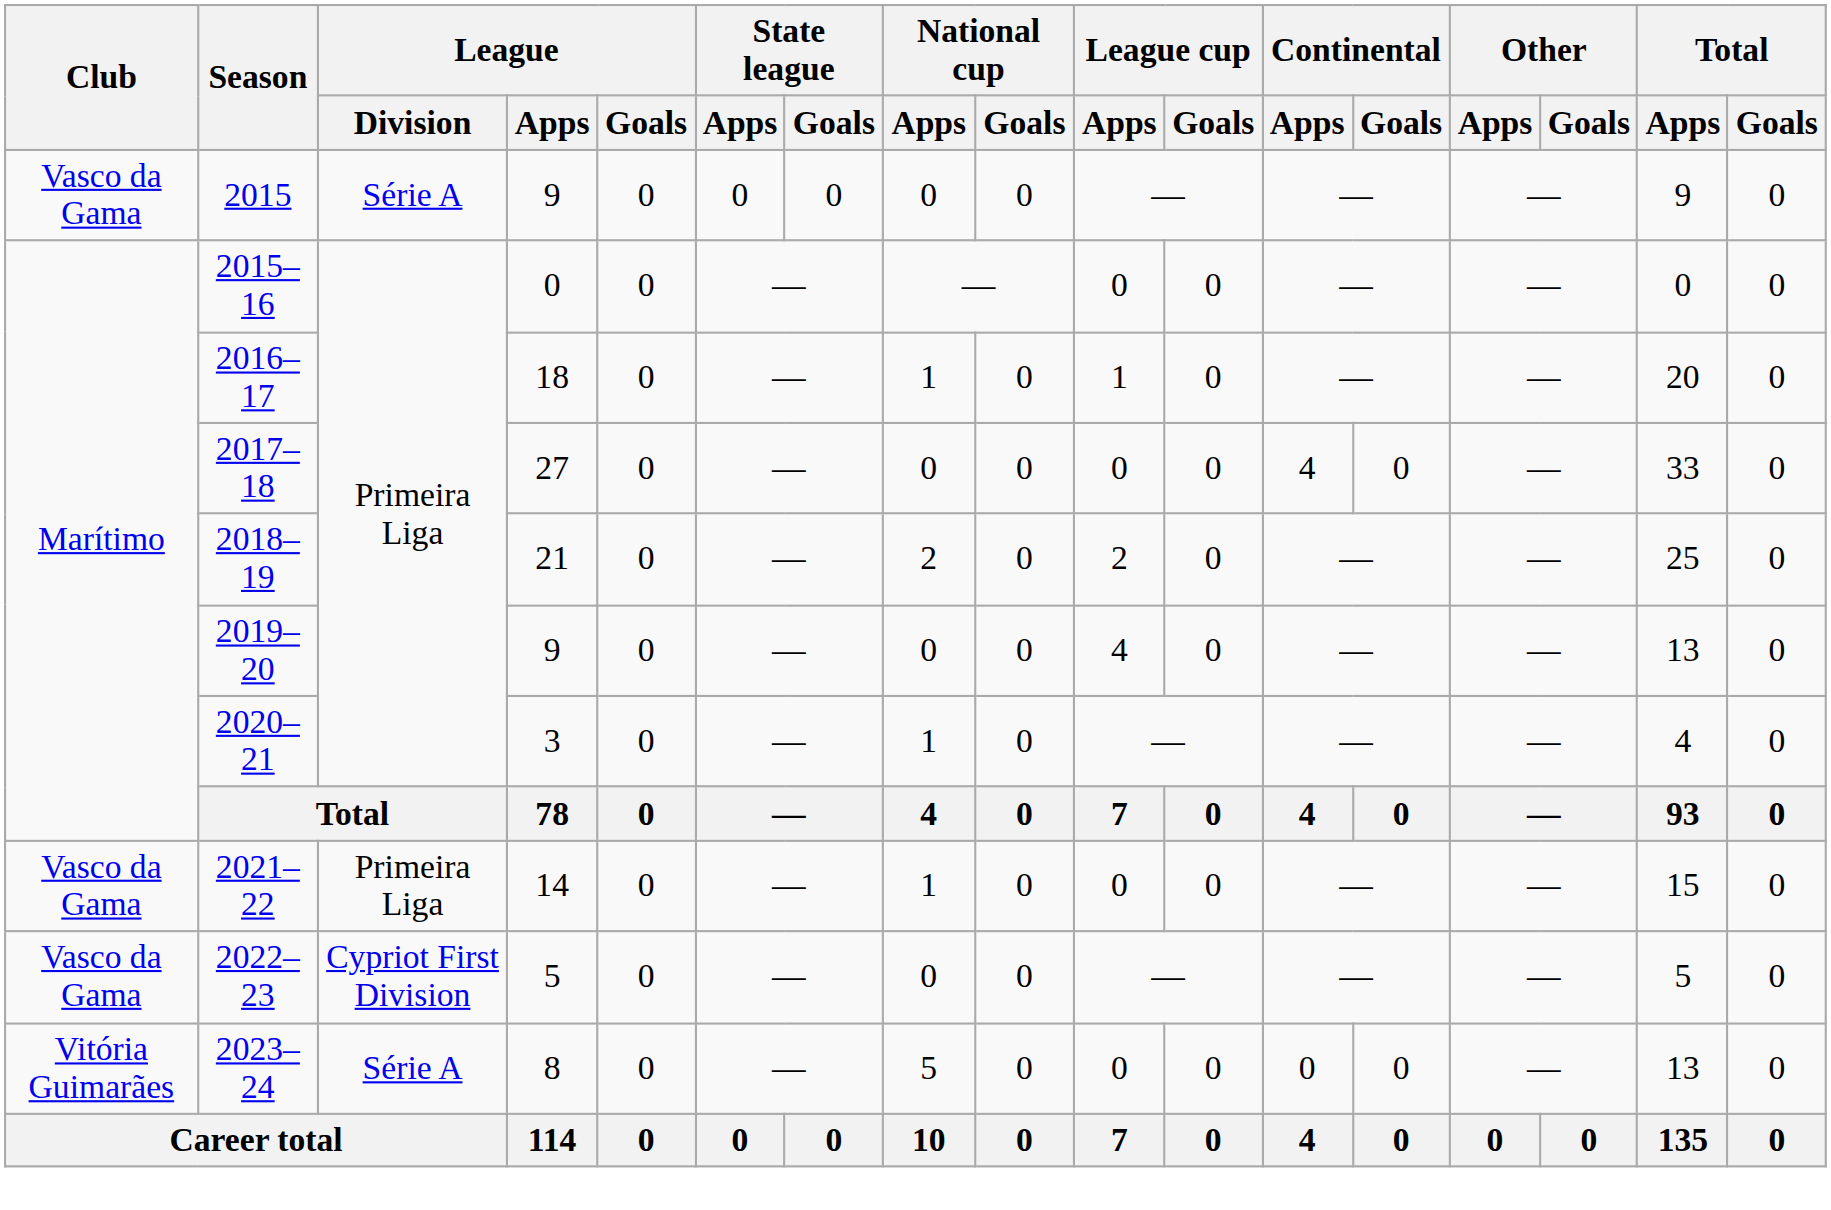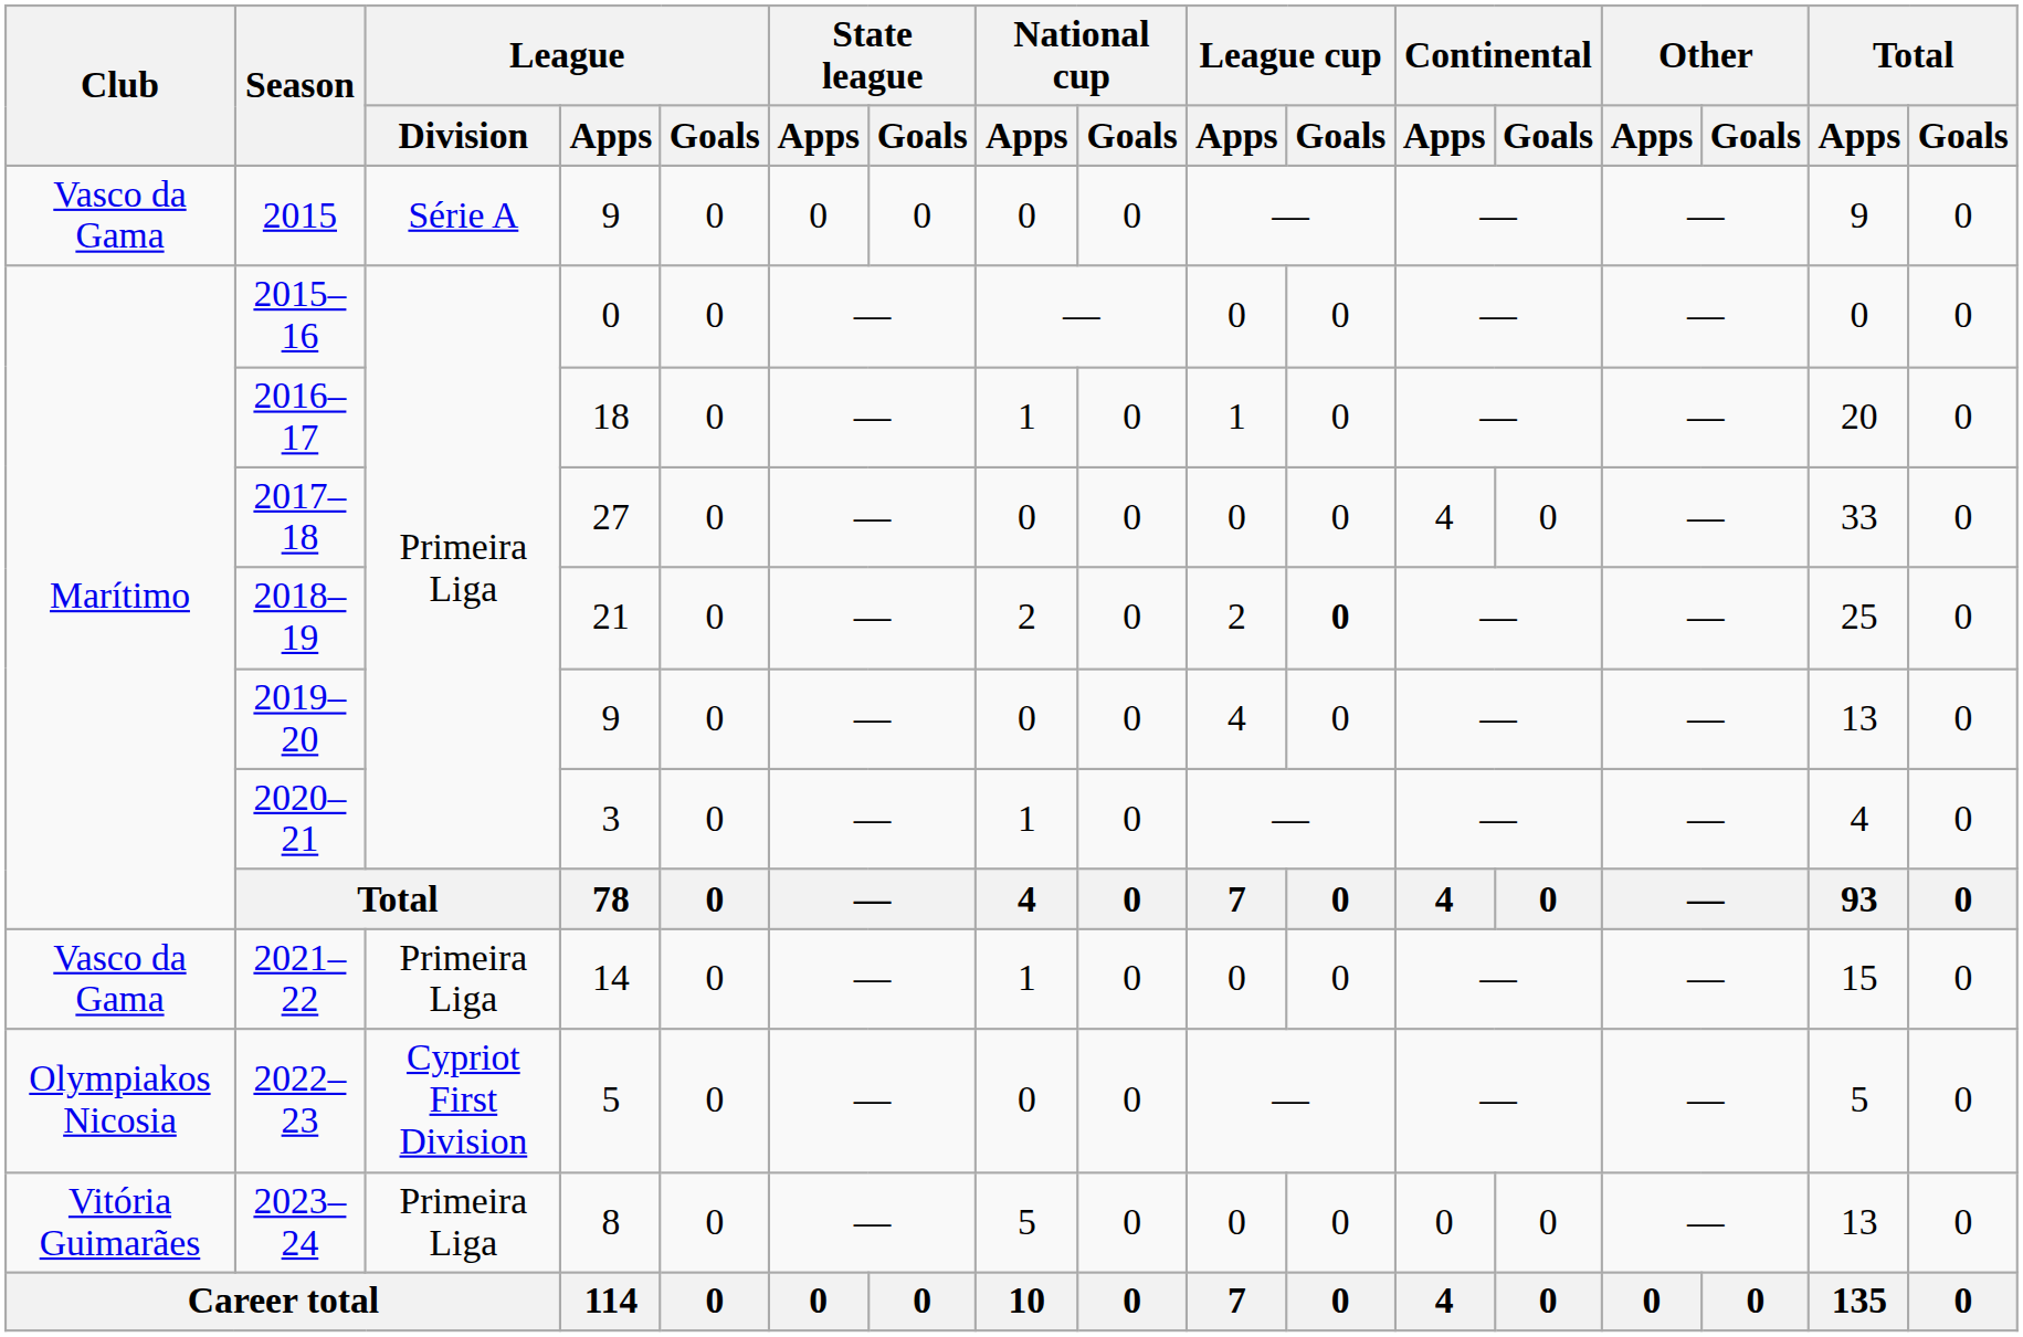2018–19 | League cup / Goals: normal -> bold
2022–23 | Club: Vasco da Gama -> Olympiakos Nicosia
2023–24 | League / Division: Série A -> Primeira Liga
